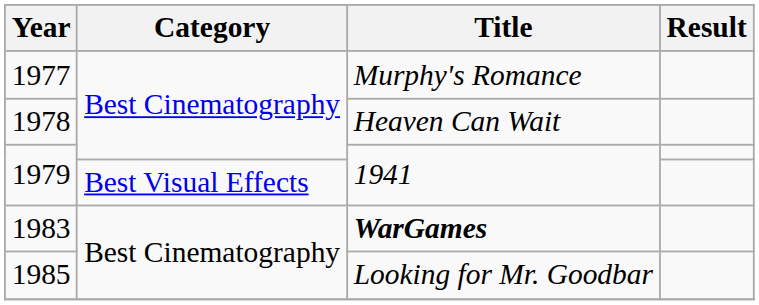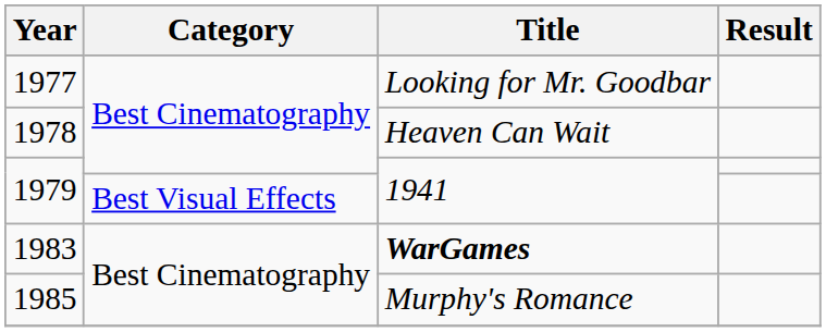1977 | Title: Murphy's Romance -> Looking for Mr. Goodbar
1985 | Title: Looking for Mr. Goodbar -> Murphy's Romance
